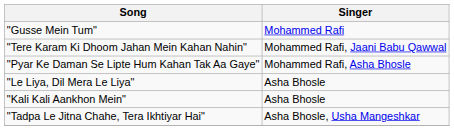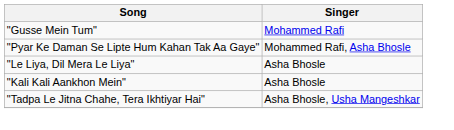- row: "Tere Karam Ki Dhoom Jahan Mein Kahan Nahin" | Mohammed Rafi, Jaani Babu Qawwal
